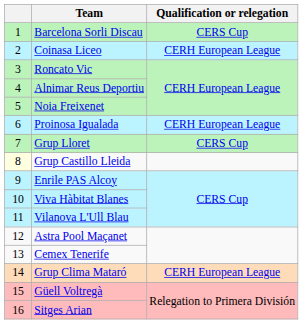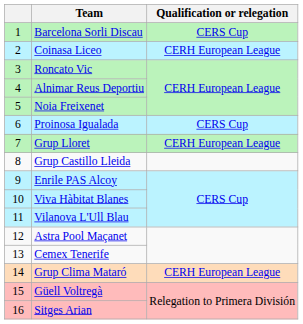Proinosa Igualada | Qualification or relegation: CERH European League -> CERS Cup
Grup Lloret | Qualification or relegation: CERS Cup -> CERH European League
Grup Castillo Lleida | column 1: lightyellow background -> no background
